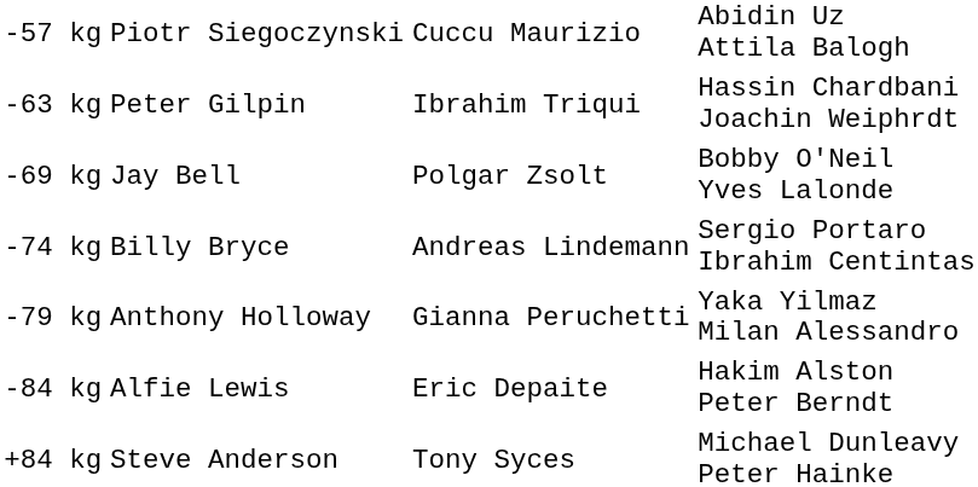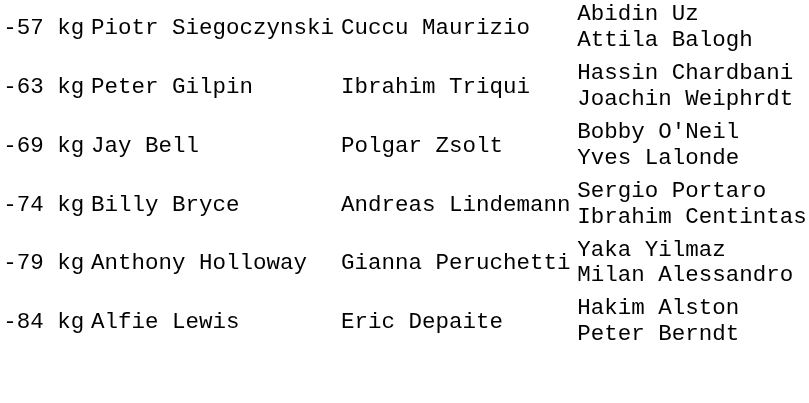- row: +84 kg | Steve Anderson | Tony Syces | Michael Dunleavy Peter Hainke
